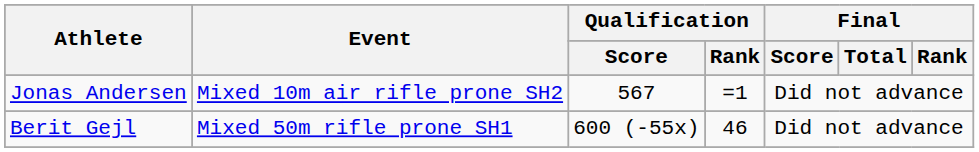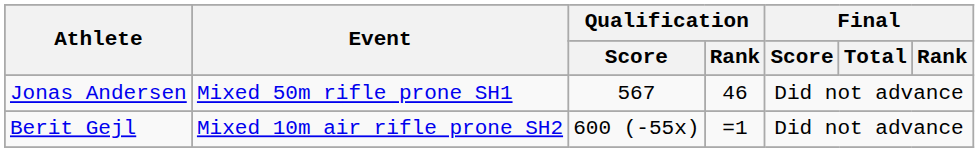Jonas Andersen | Event: Mixed 10m air rifle prone SH2 -> Mixed 50m rifle prone SH1
Jonas Andersen | Qualification / Rank: =1 -> 46
Berit Gejl | Event: Mixed 50m rifle prone SH1 -> Mixed 10m air rifle prone SH2
Berit Gejl | Qualification / Rank: 46 -> =1
